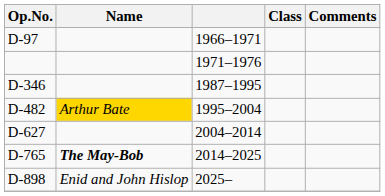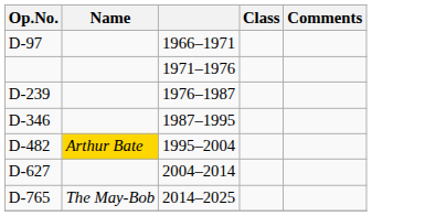+ row: D-239 | 1976–1987
D-765 | Name: bold -> normal
- row: D-898 | Enid and John Hislop | 2025–
